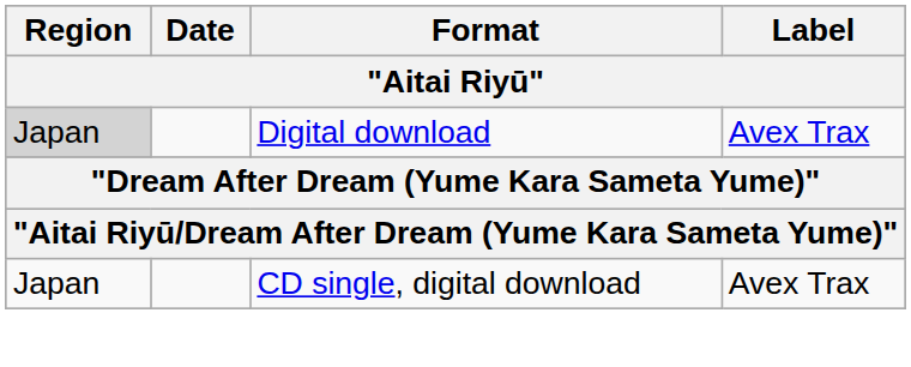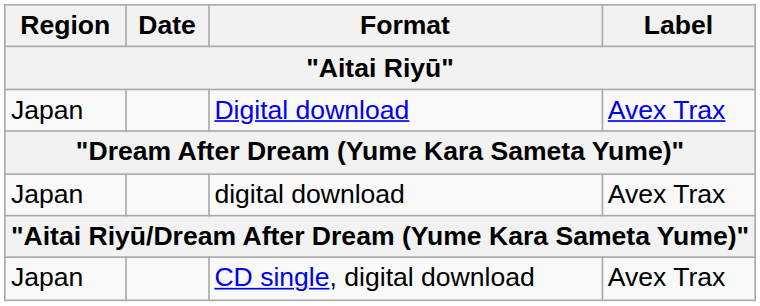Digital download | Region: lightgrey background -> no background
+ row: Japan | digital download | Avex Trax
